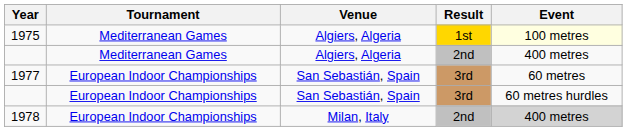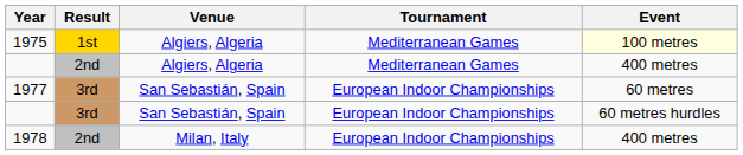columns swapped: Tournament <-> Result
1978 | Event: lightgrey background -> no background
